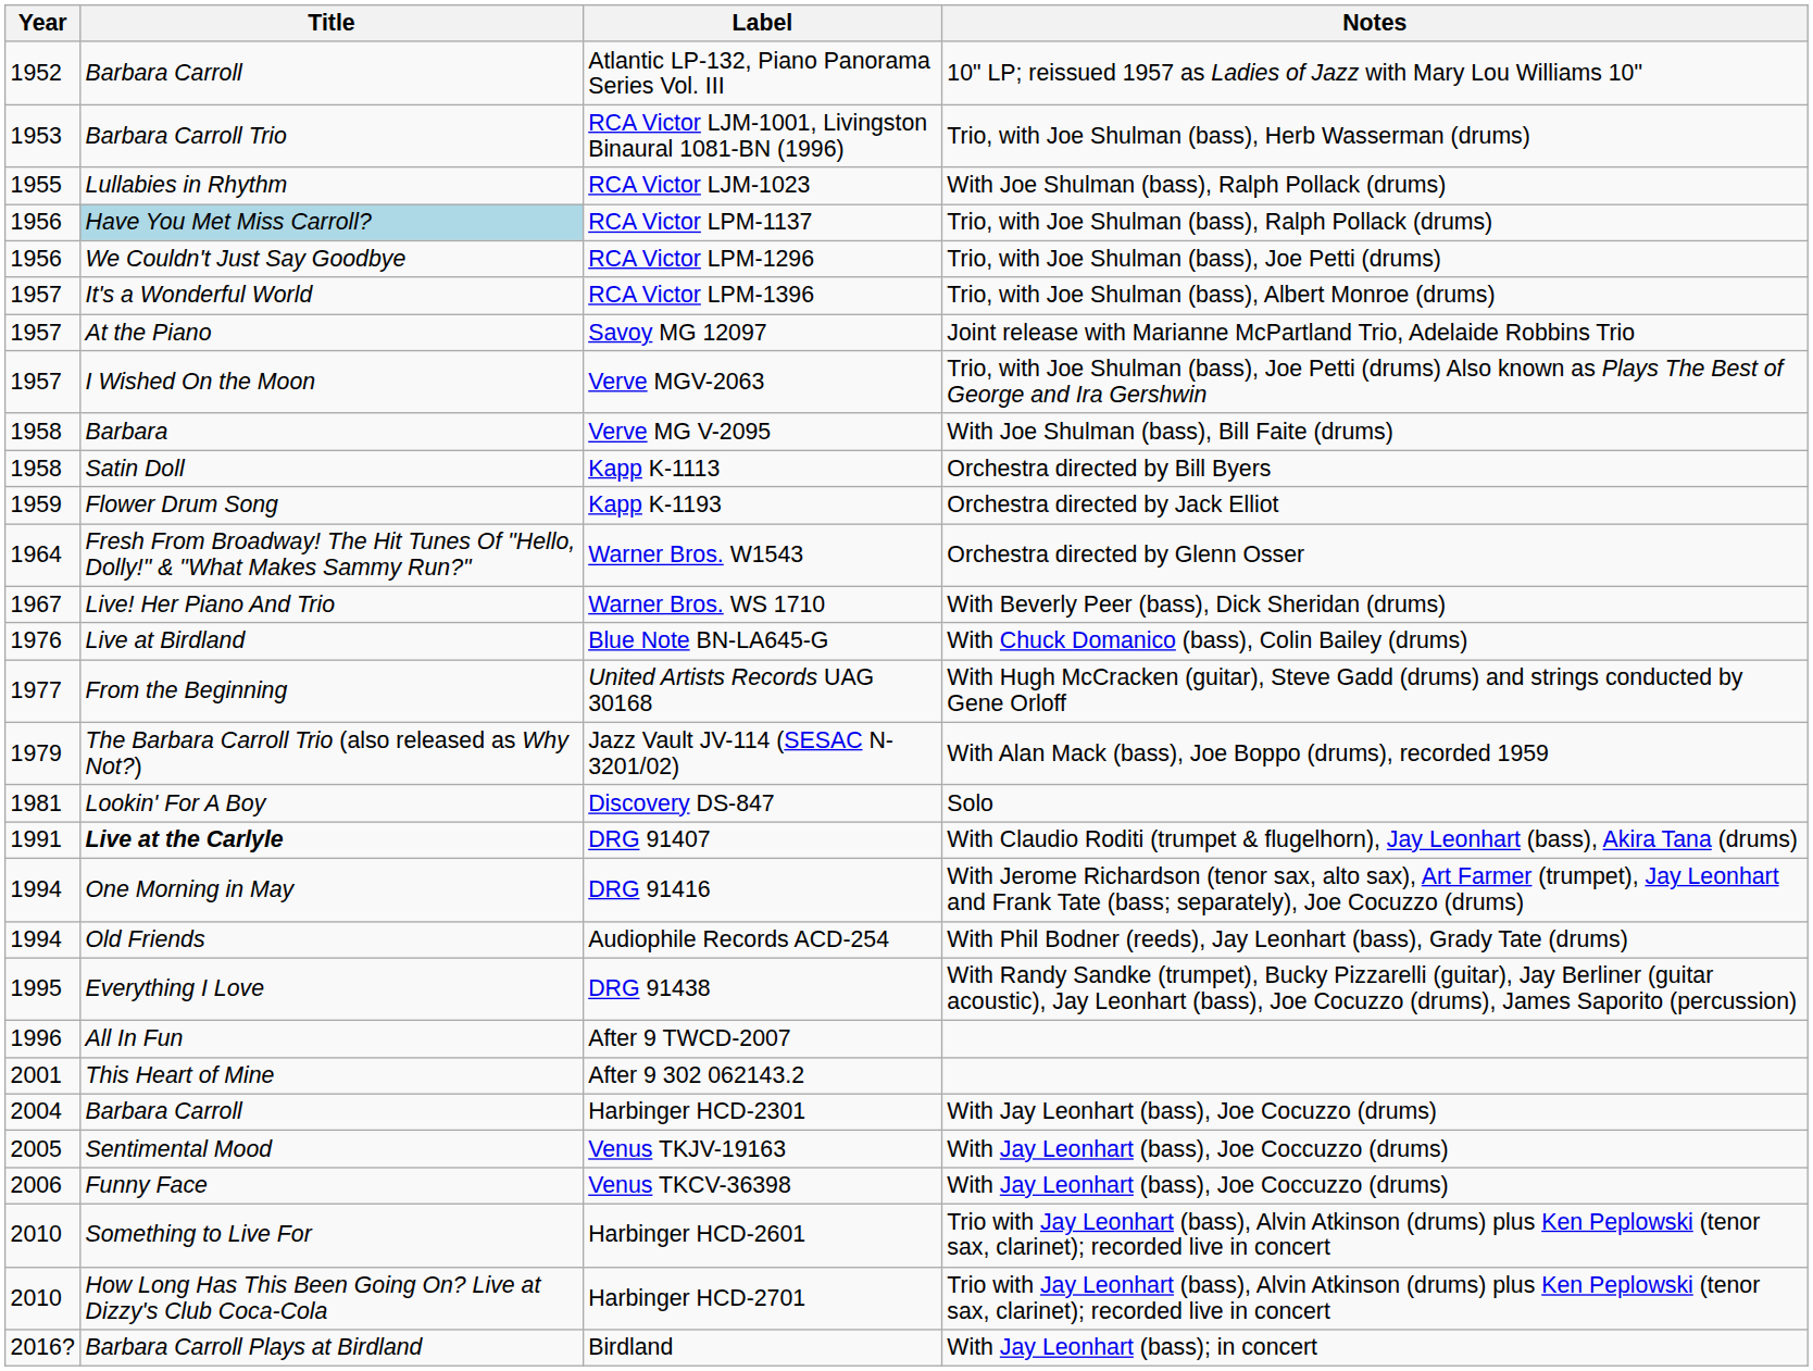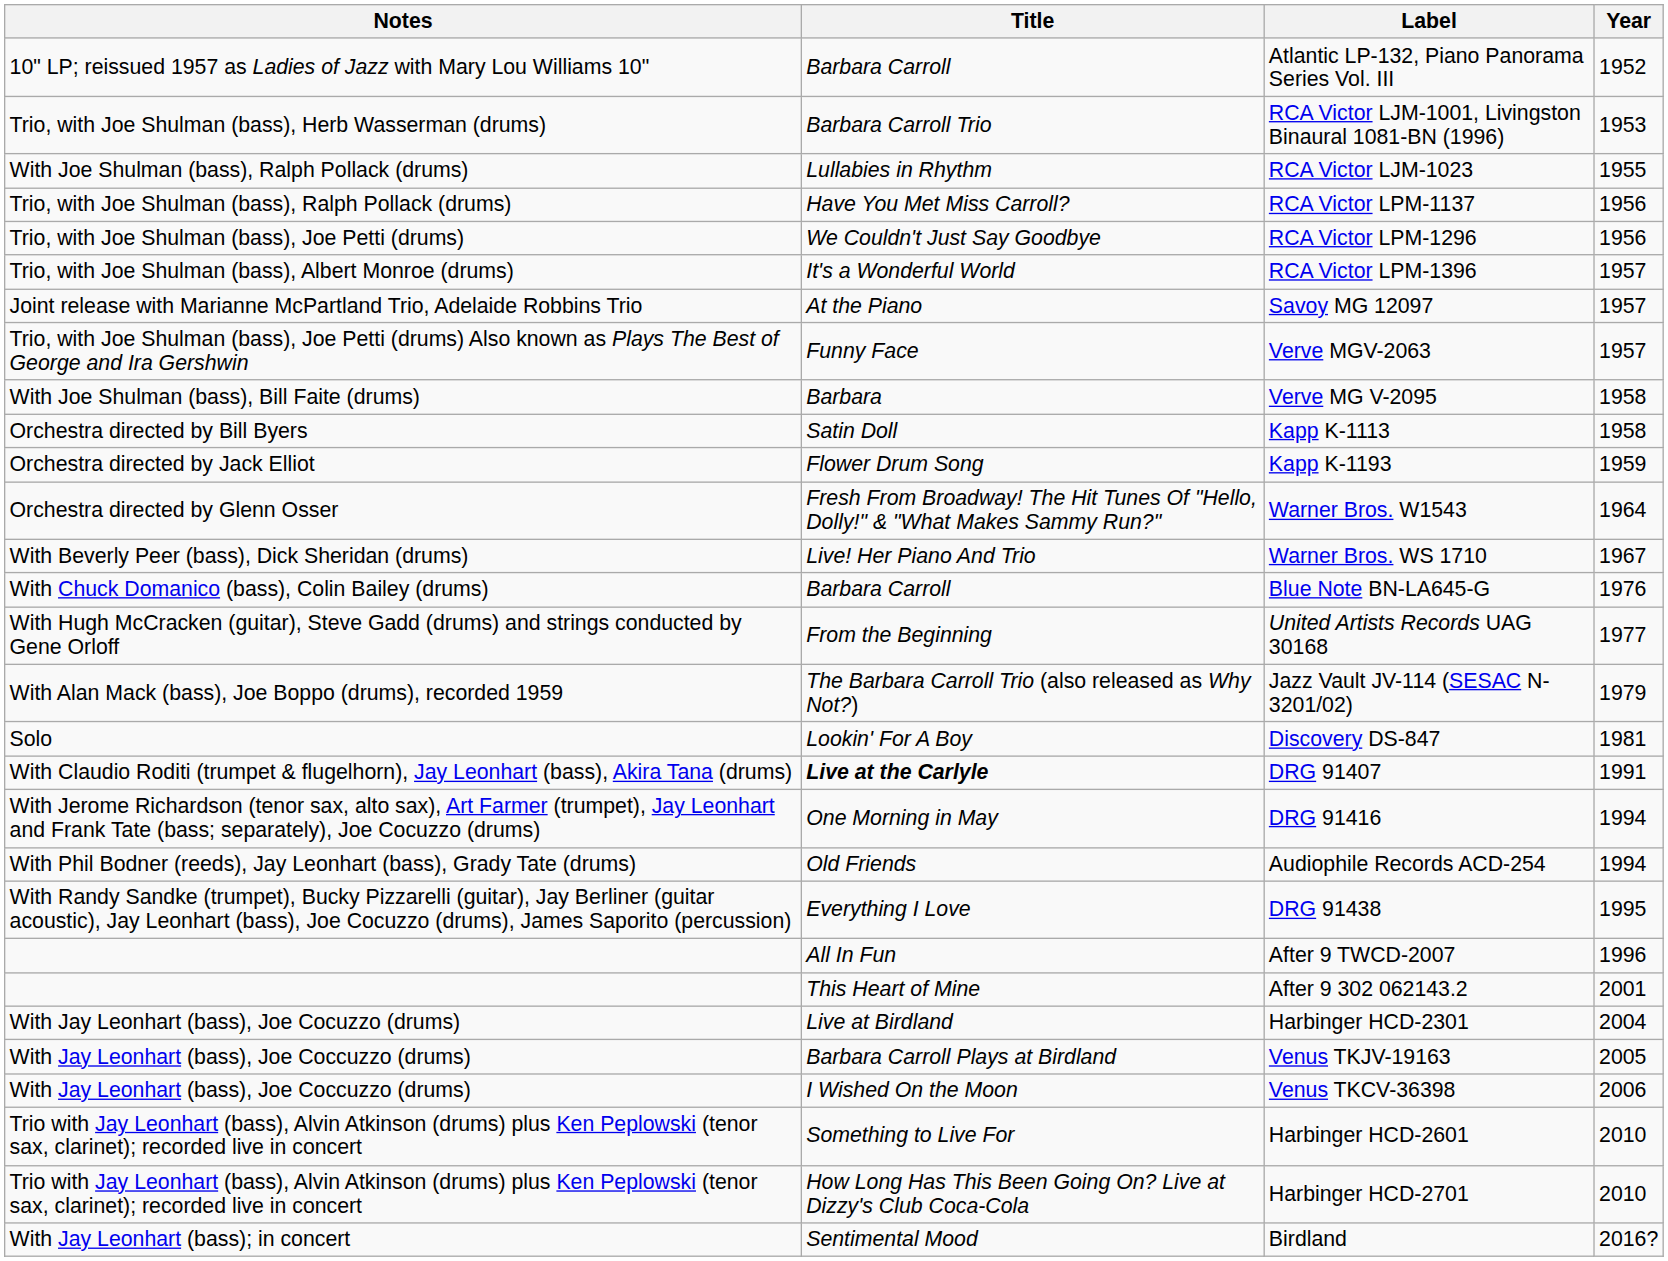columns swapped: Year <-> Notes
RCA Victor LPM-1137 | Title: lightblue background -> no background
Verve MGV-2063 | Title: I Wished On the Moon -> Funny Face
Blue Note BN-LA645-G | Title: Live at Birdland -> Barbara Carroll
Harbinger HCD-2301 | Title: Barbara Carroll -> Live at Birdland
Venus TKJV-19163 | Title: Sentimental Mood -> Barbara Carroll Plays at Birdland
Venus TKCV-36398 | Title: Funny Face -> I Wished On the Moon
Birdland | Title: Barbara Carroll Plays at Birdland -> Sentimental Mood
